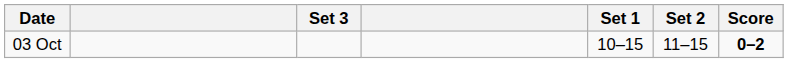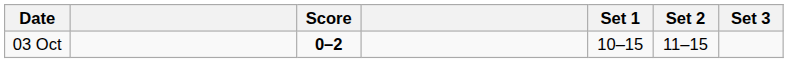columns swapped: Score <-> Set 3
